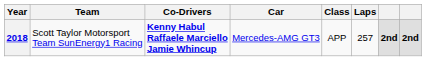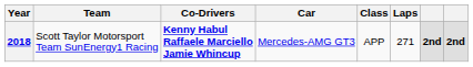2018 | Laps: 257 -> 271
